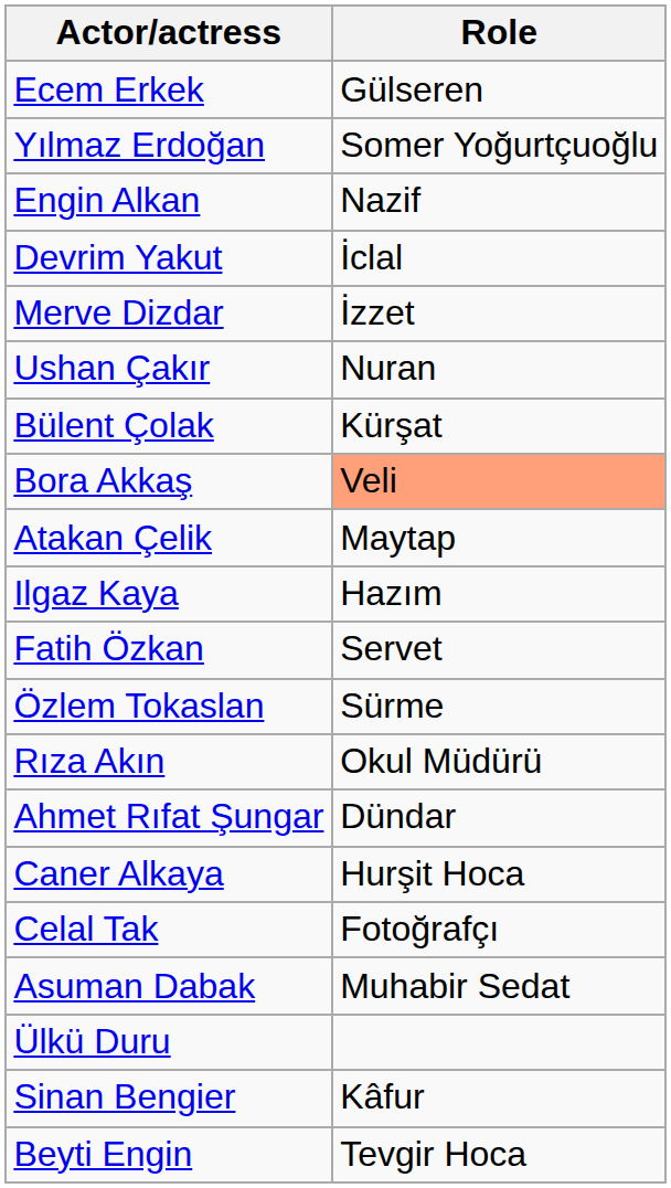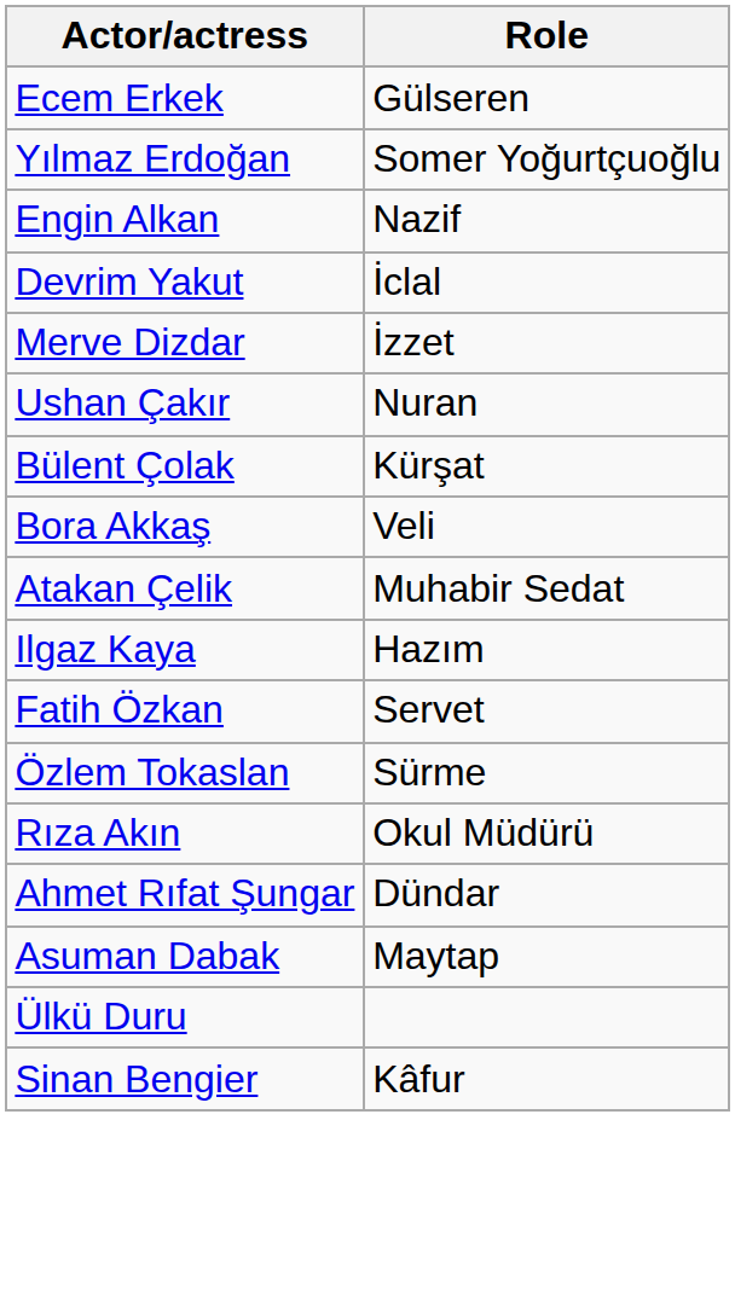Bora Akkaş | Role: lightsalmon background -> no background
Atakan Çelik | Role: Maytap -> Muhabir Sedat
- row: Caner Alkaya | Hurşit Hoca
- row: Celal Tak | Fotoğrafçı
Asuman Dabak | Role: Muhabir Sedat -> Maytap
- row: Beyti Engin | Tevgir Hoca
